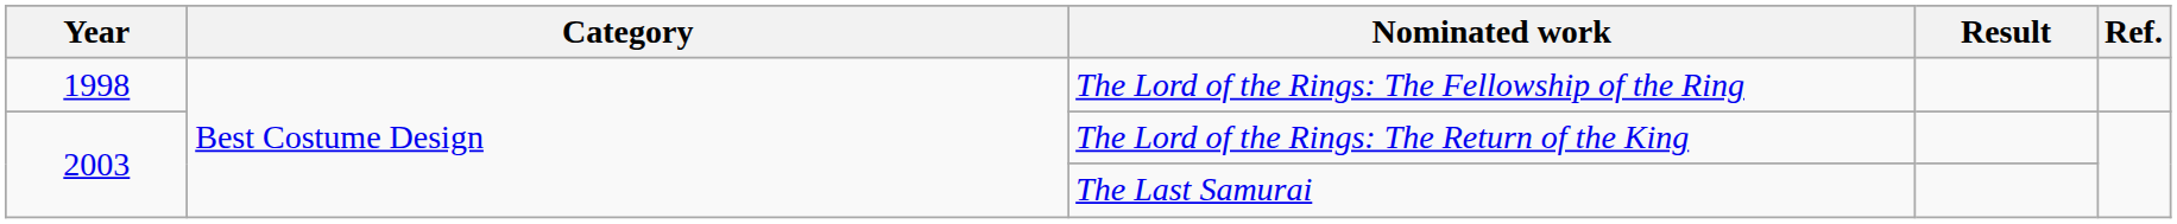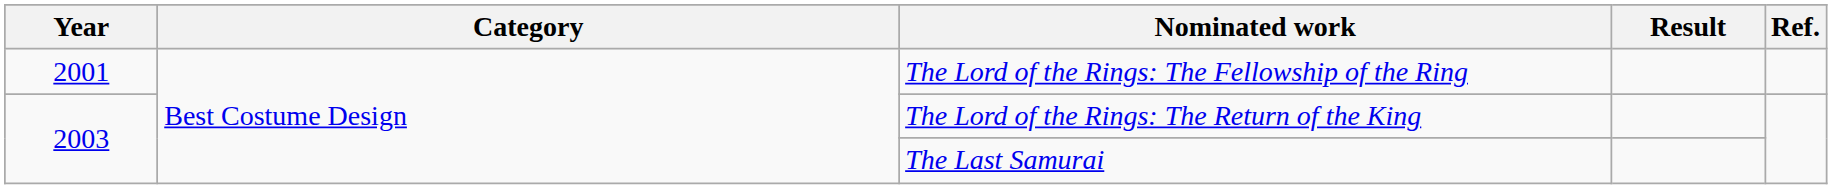The Lord of the Rings: The Fellowship of the Ring | Year: 1998 -> 2001
